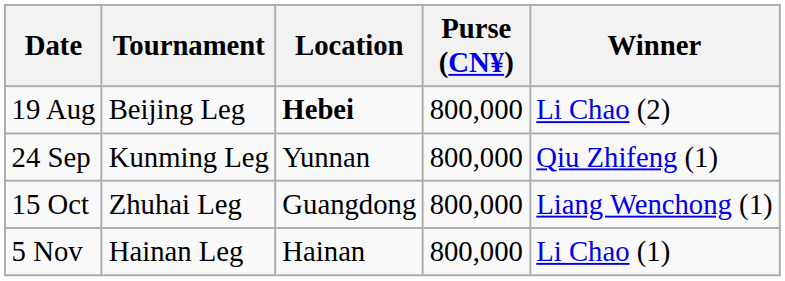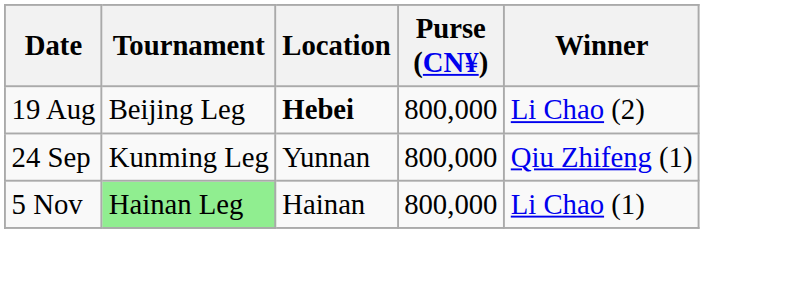- row: 15 Oct | Zhuhai Leg | Guangdong | 800,000 | Liang Wenchong (1)
5 Nov | Tournament: no background -> lightgreen background
